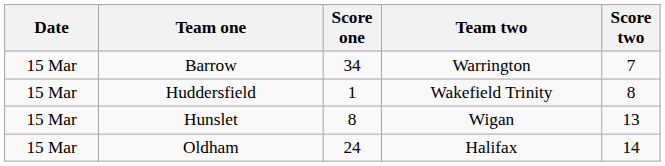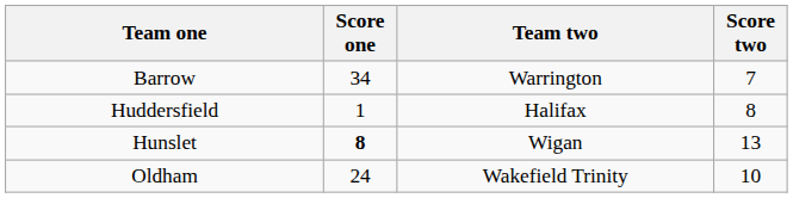- column: Date | 15 Mar | 15 Mar | 15 Mar | 15 Mar
Huddersfield | Team two: Wakefield Trinity -> Halifax
Hunslet | Score one: normal -> bold
Oldham | Team two: Halifax -> Wakefield Trinity
Oldham | Score two: 14 -> 10
